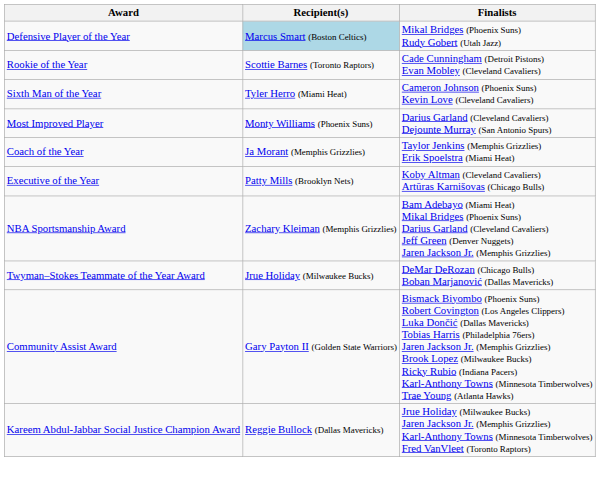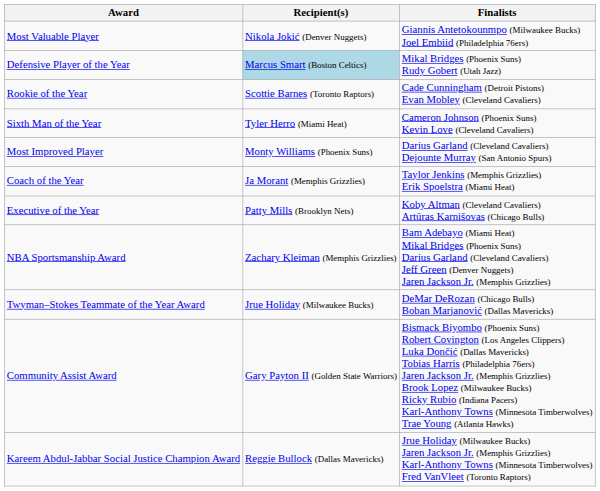+ row: Most Valuable Player | Nikola Jokić (Denver Nuggets) | Giannis Antetokounmpo (Milwaukee Bucks) Joel Embiid (Philadelphia 76ers)
